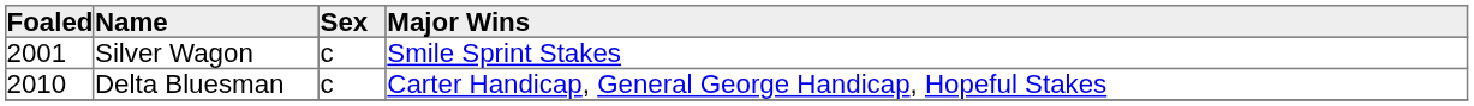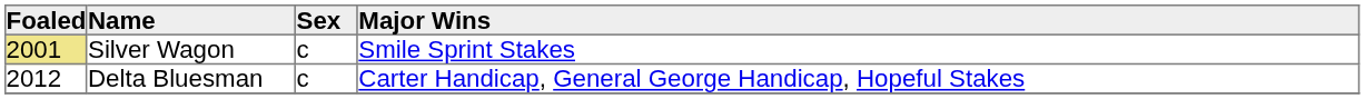Silver Wagon | Foaled: no background -> khaki background
Delta Bluesman | Foaled: 2010 -> 2012
